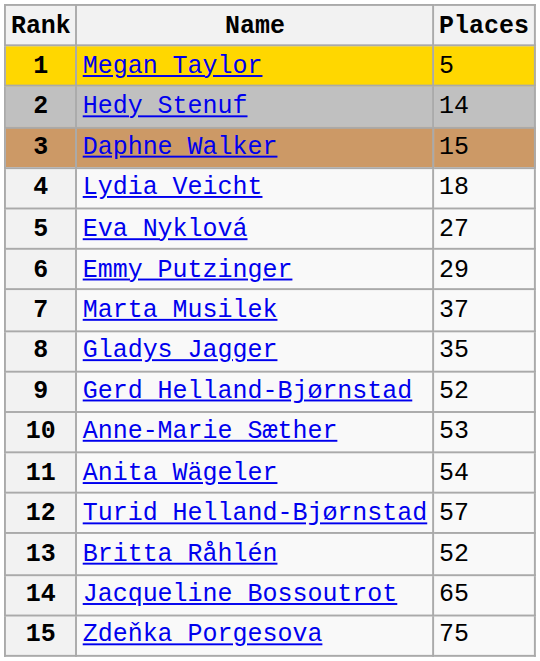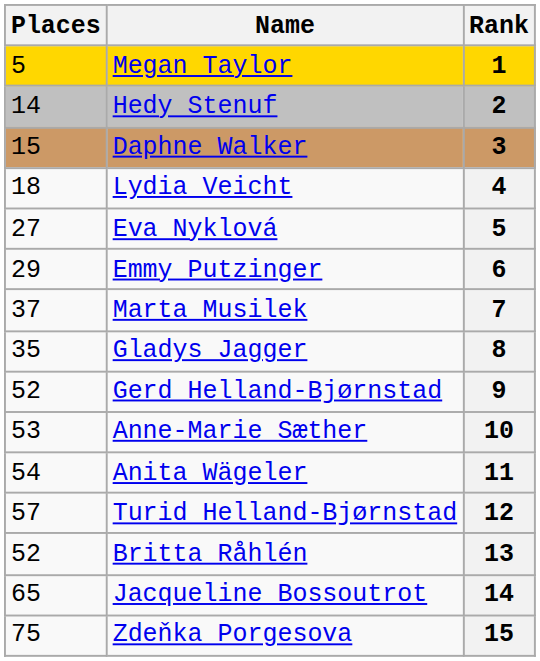columns swapped: Rank <-> Places
